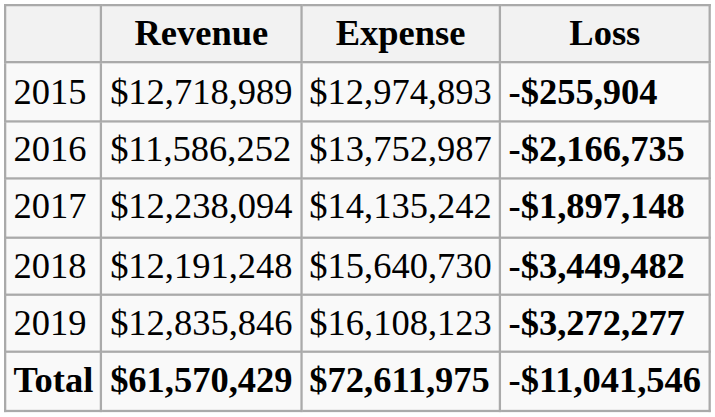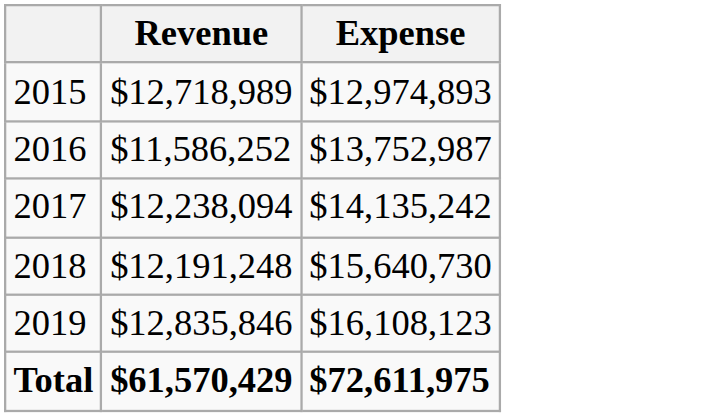- column: Loss | -$255,904 | -$2,166,735 | -$1,897,148 | -$3,449,482 | -$3,272,277 | -$11,041,546
